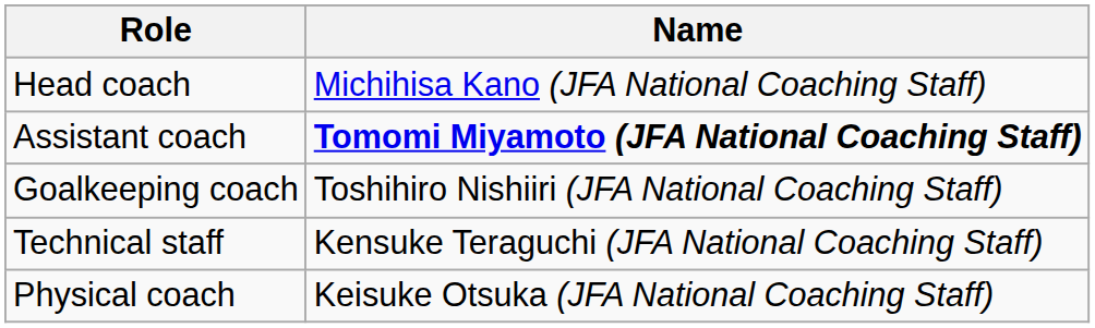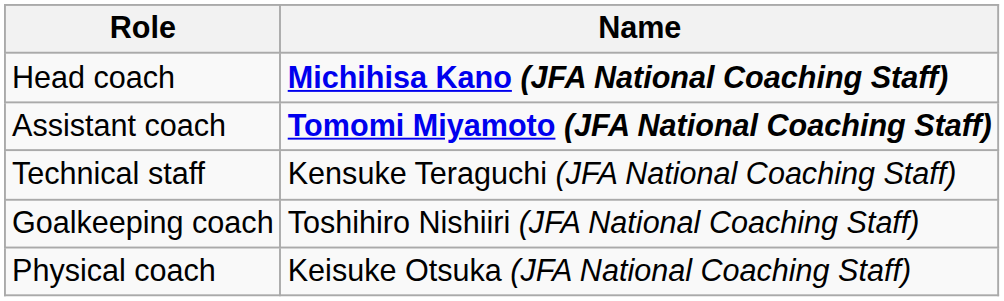Head coach | Name: normal -> bold
rows swapped: Technical staff <-> Goalkeeping coach
